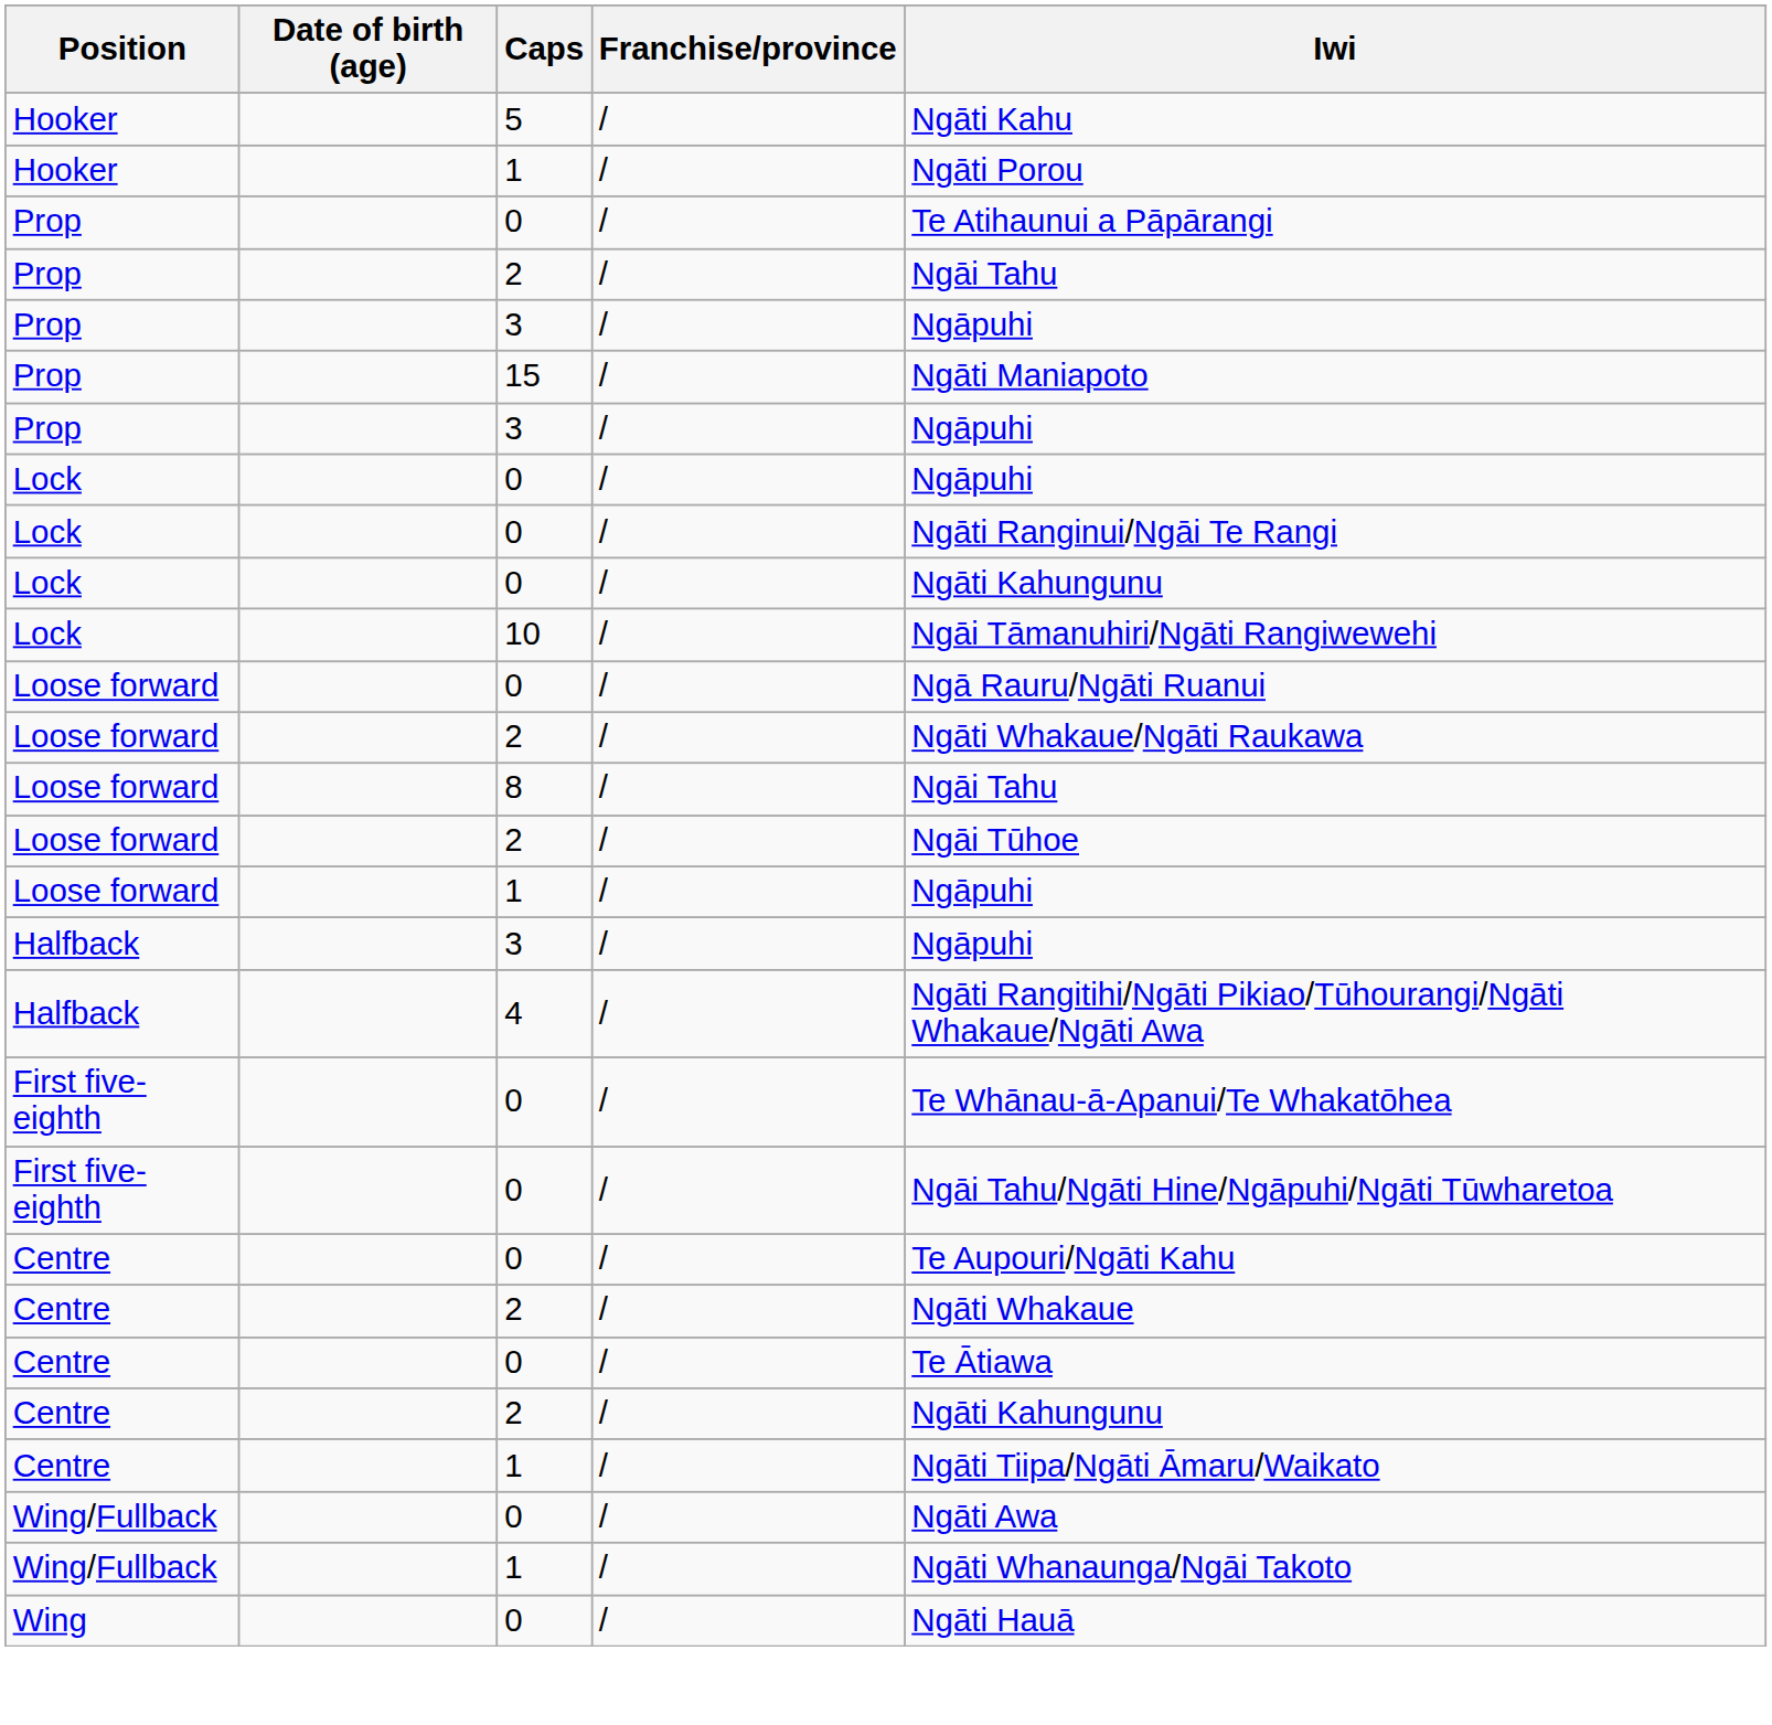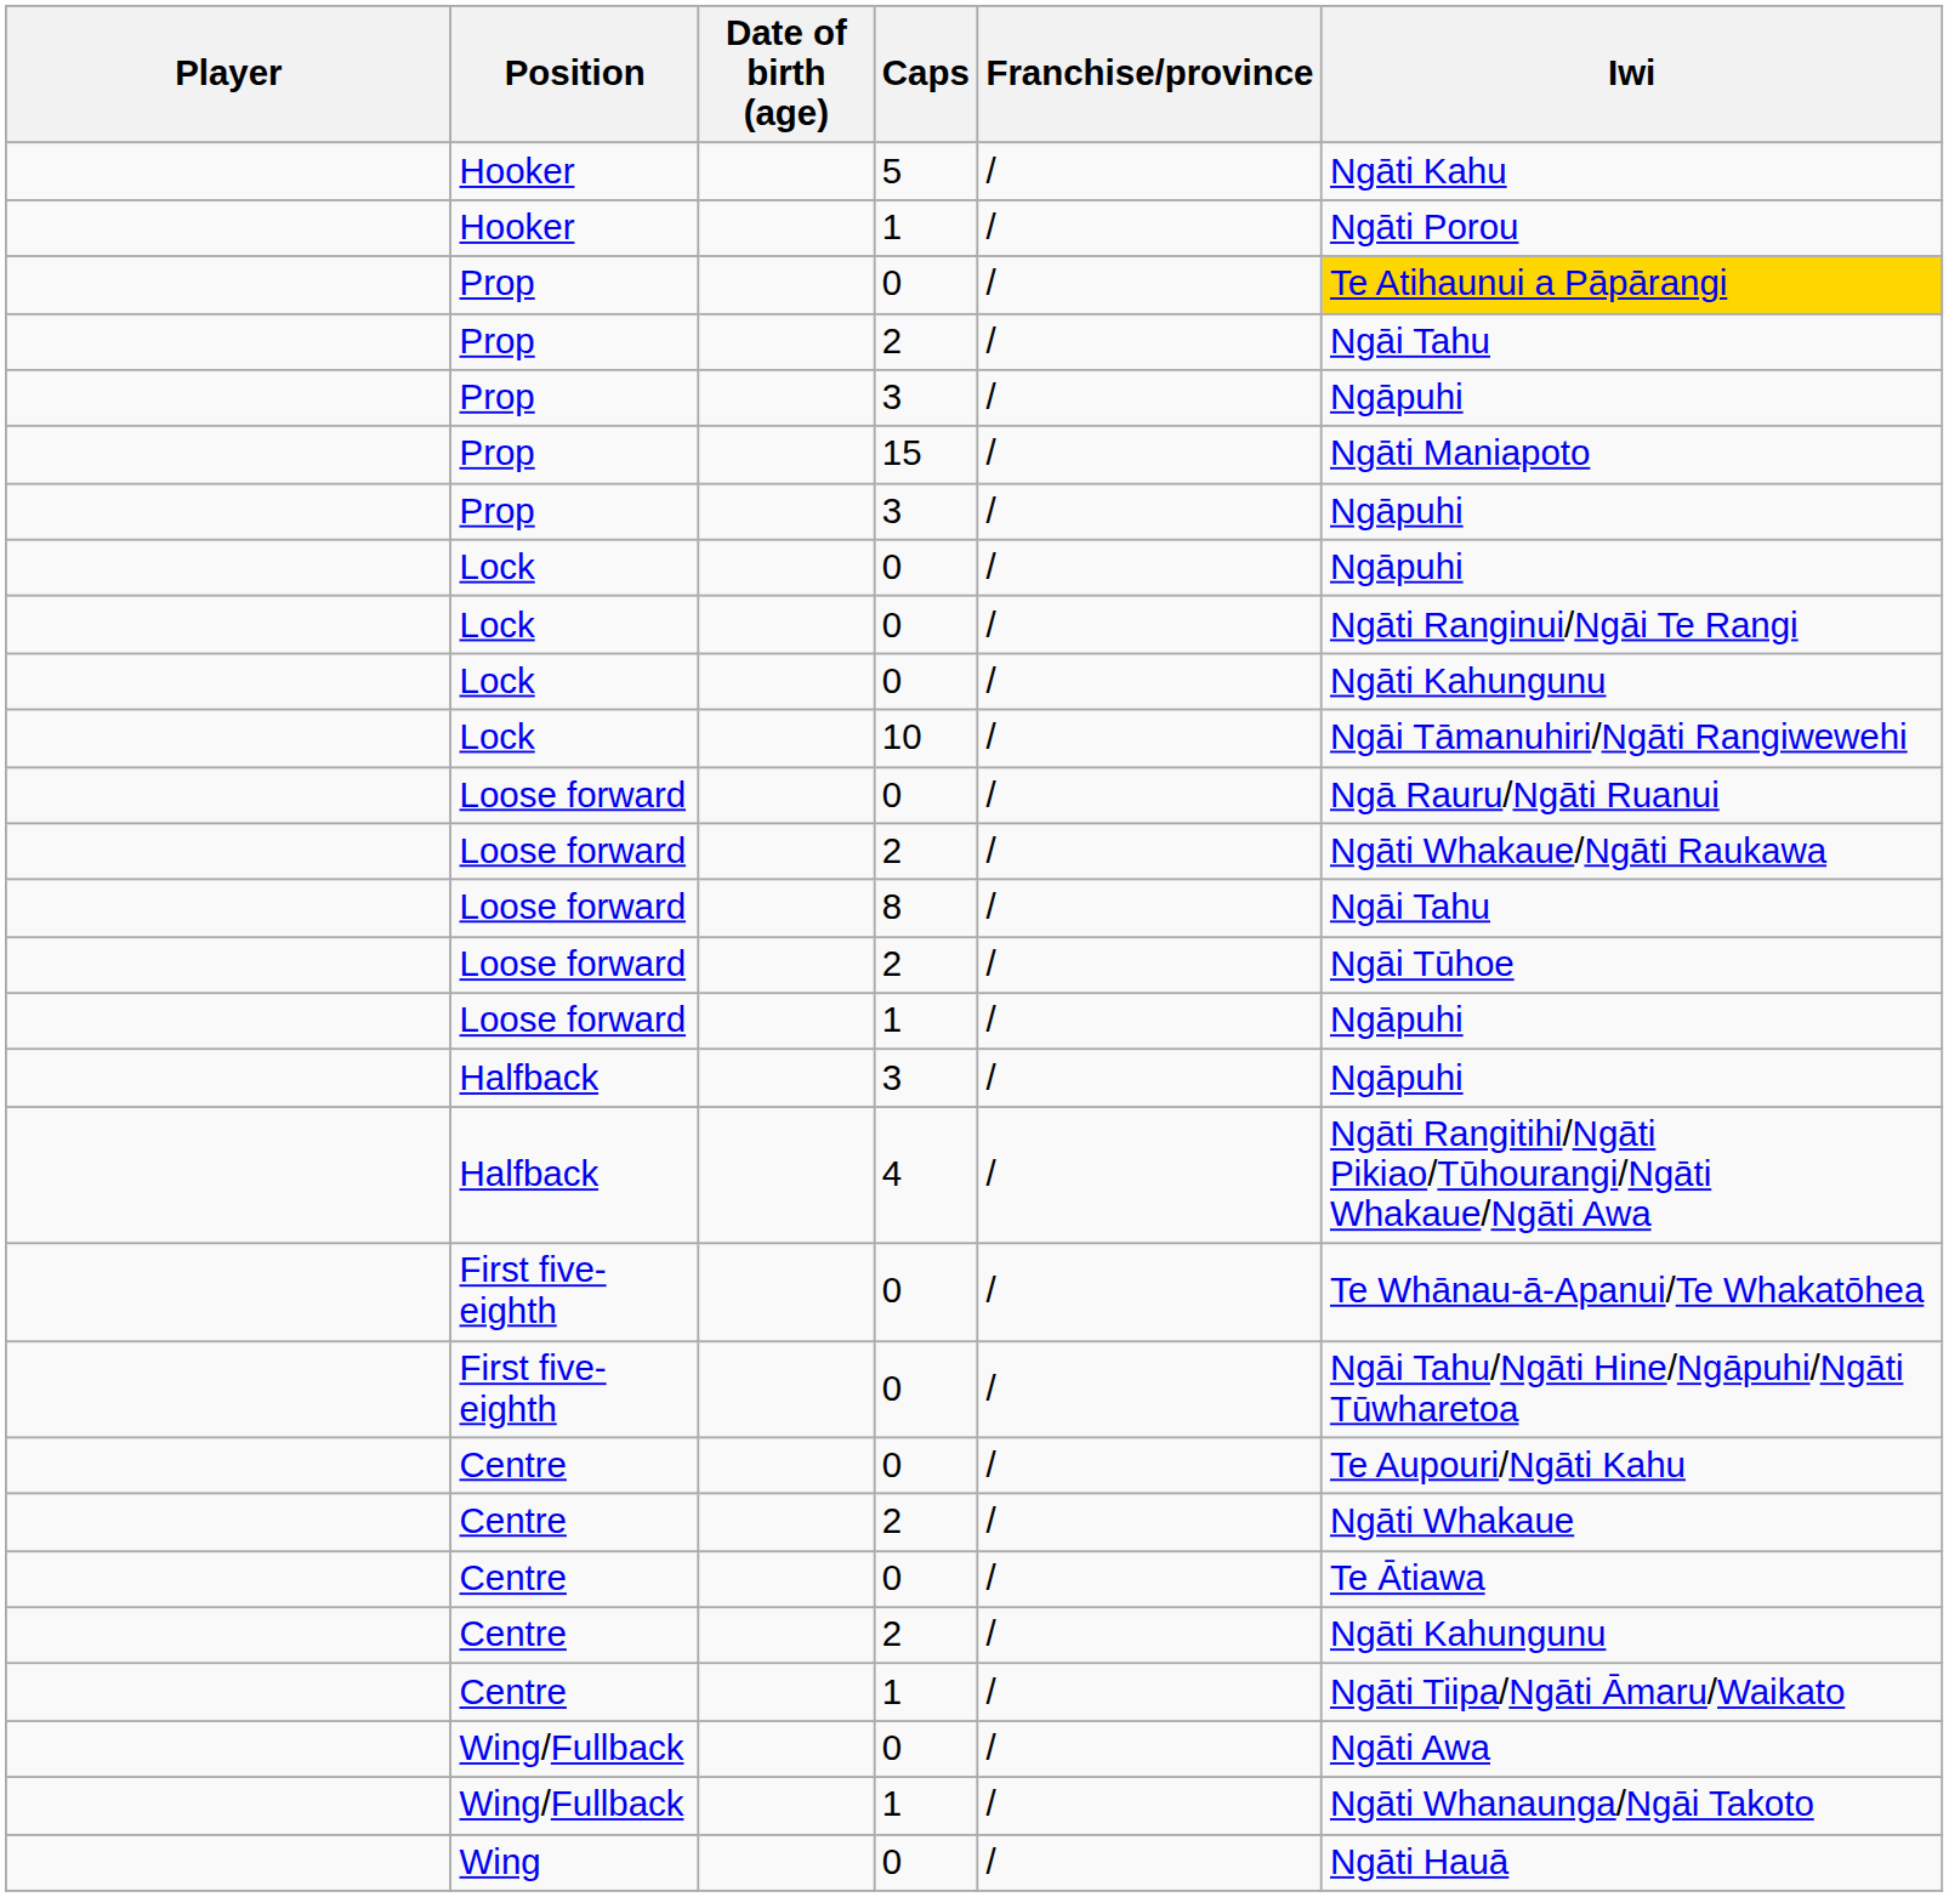+ column: Player
Prop / 0 | Iwi: no background -> gold background
